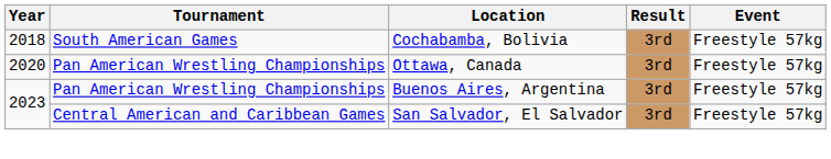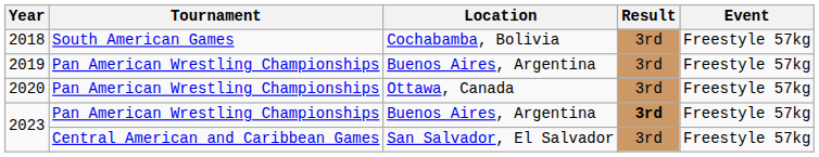+ row: 2019 | Pan American Wrestling Championships | Buenos Aires, Argentina | 3rd | Freestyle 57kg
2023 / Buenos Aires, Argentina | Result: normal -> bold
